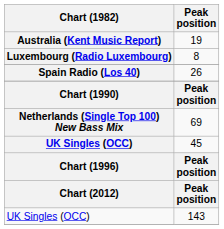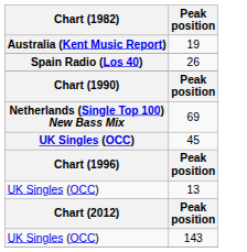- row: Luxembourg (Radio Luxembourg) | 8
+ row: UK Singles (OCC) | 13
